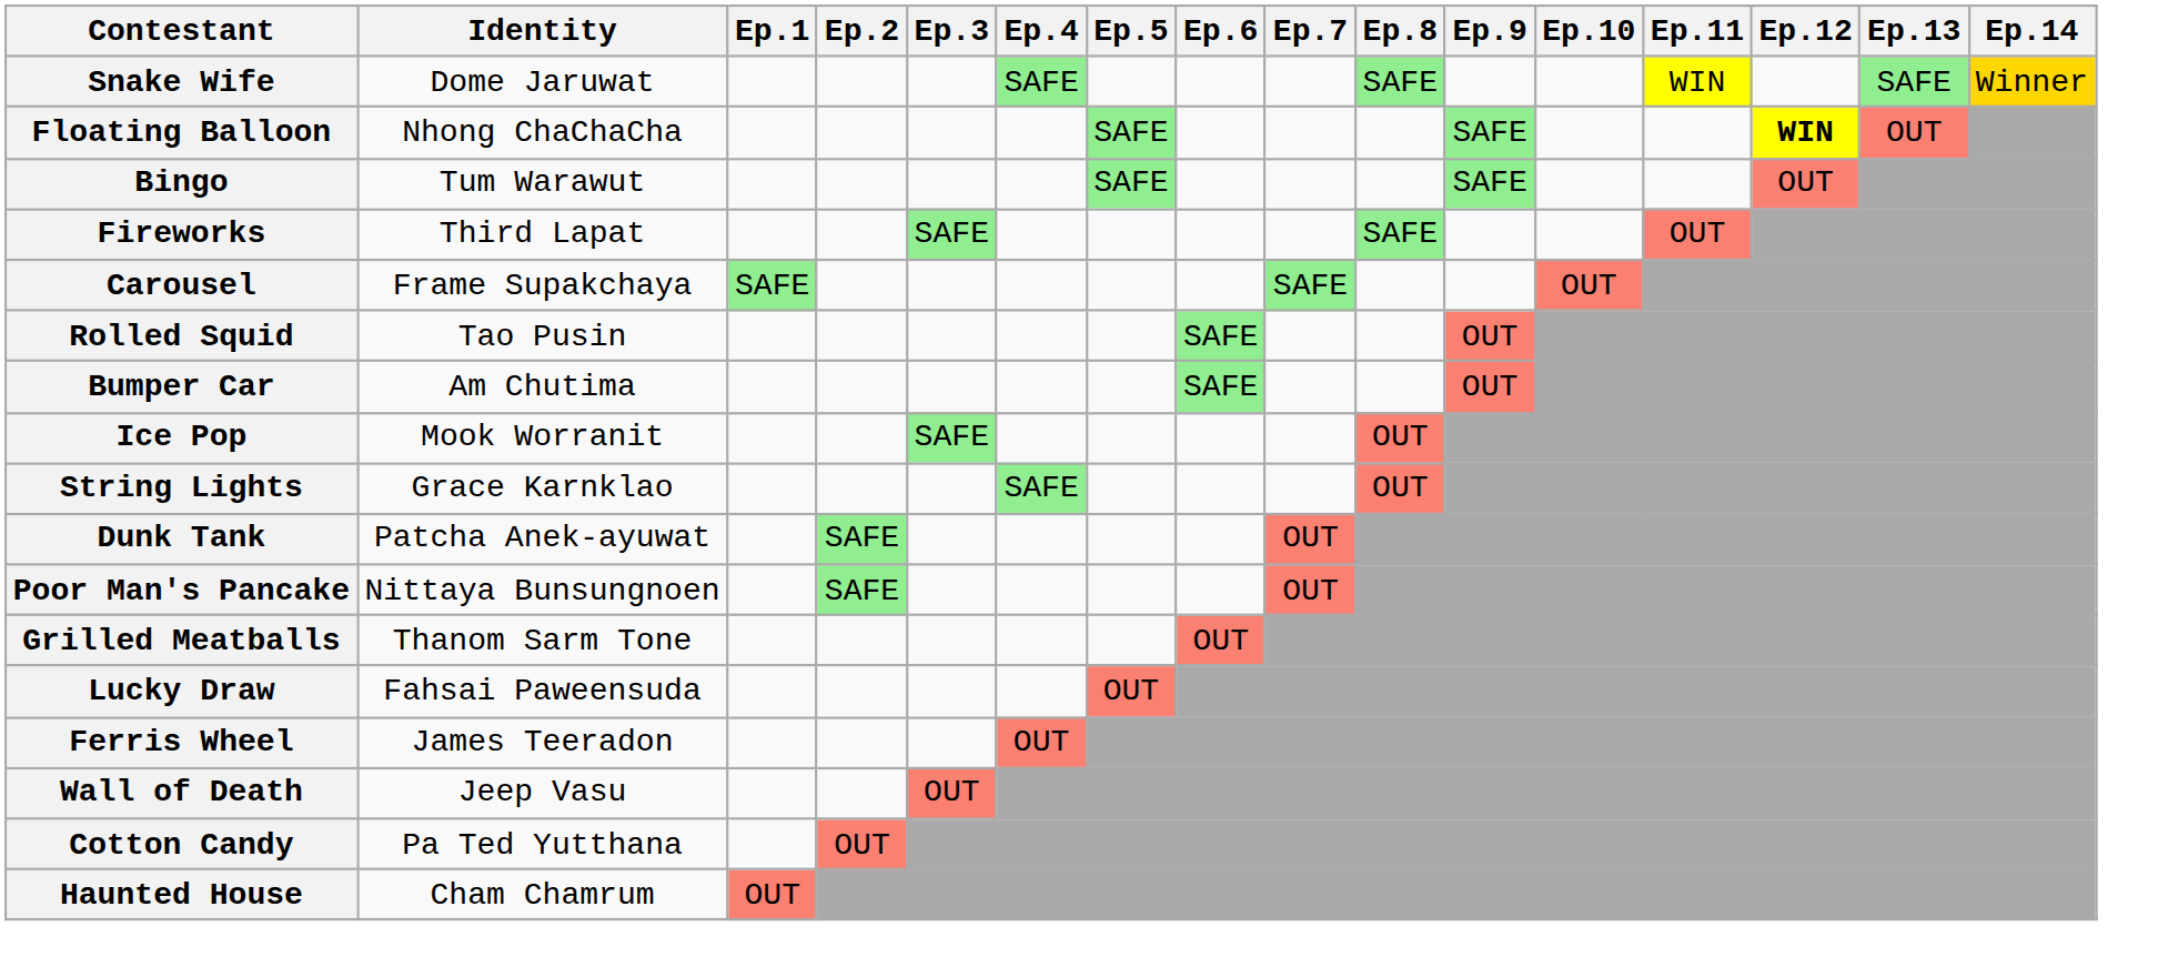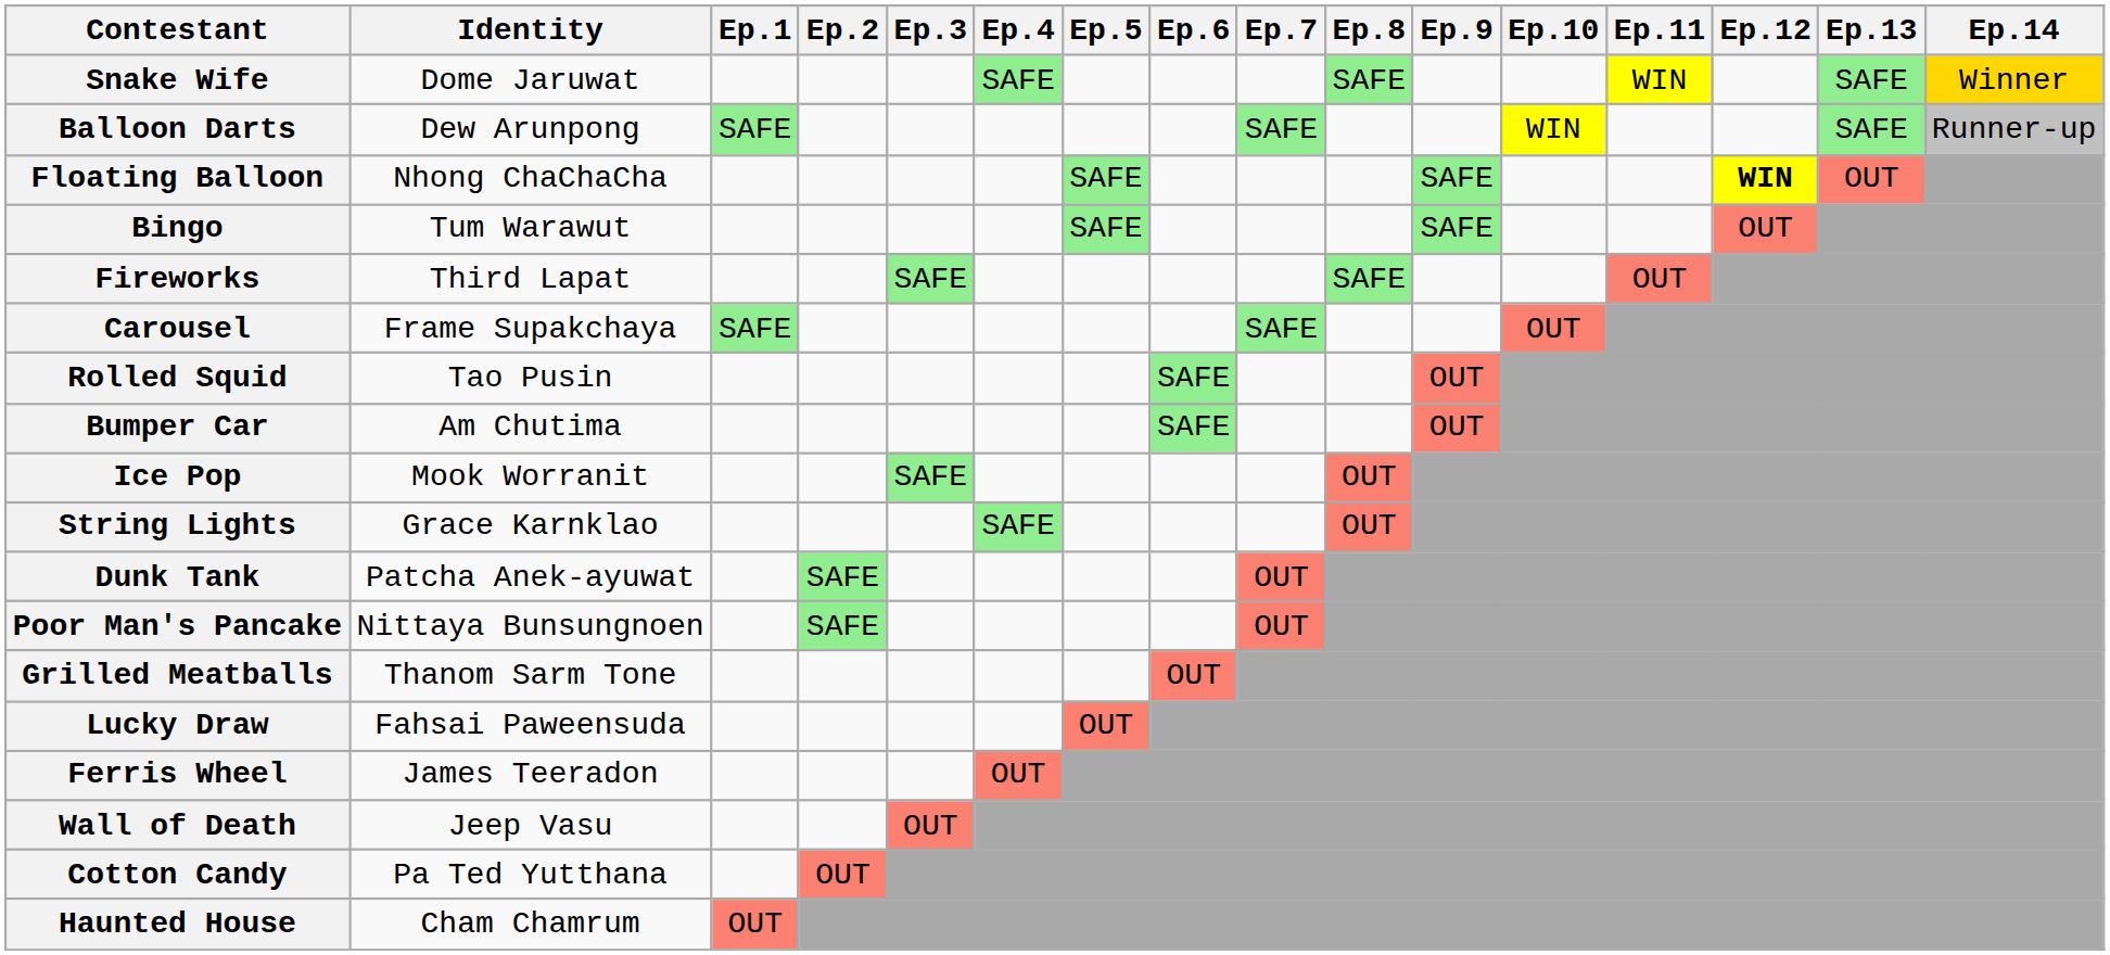+ row: Balloon Darts | Dew Arunpong | SAFE | SAFE | WIN | SAFE | Runner-up
